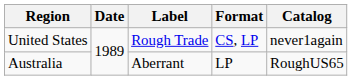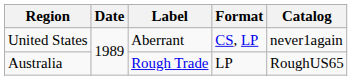United States | Label: Rough Trade -> Aberrant
Australia | Label: Aberrant -> Rough Trade
